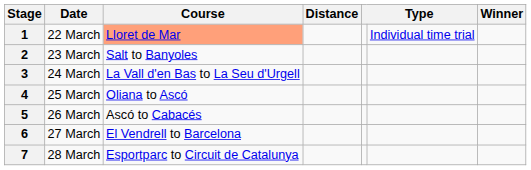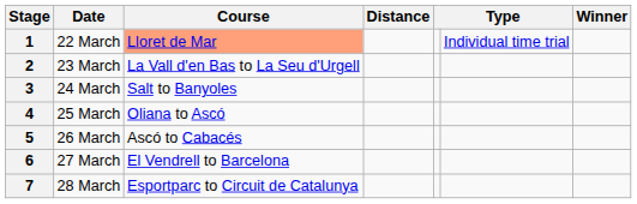2 | Course: Salt to Banyoles -> La Vall d'en Bas to La Seu d'Urgell
3 | Course: La Vall d'en Bas to La Seu d'Urgell -> Salt to Banyoles
